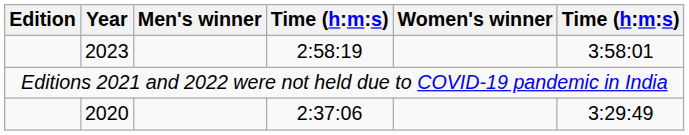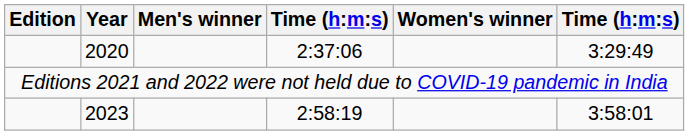rows swapped: 2020 <-> 2023
